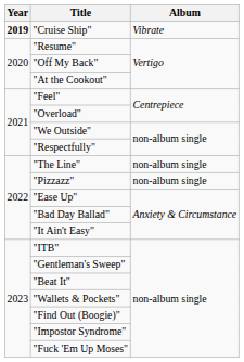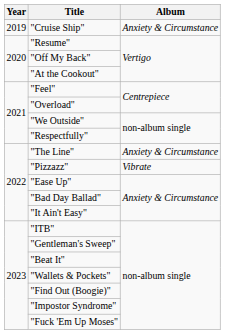"Cruise Ship" | Year: bold -> normal
"Cruise Ship" | Album: Vibrate -> Anxiety & Circumstance
"The Line" | Album: non-album single -> Anxiety & Circumstance
"Pizzazz" | Album: non-album single -> Vibrate
